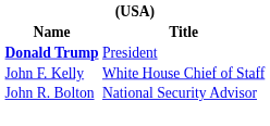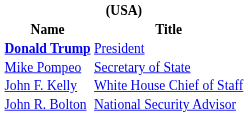+ row: Mike Pompeo | Secretary of State
